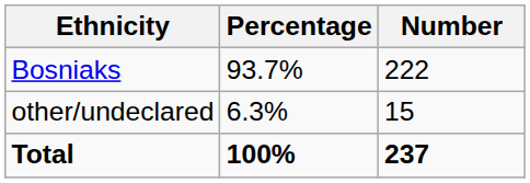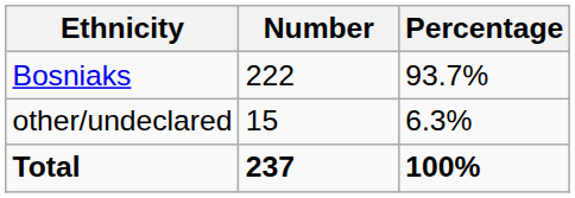columns swapped: Number <-> Percentage
